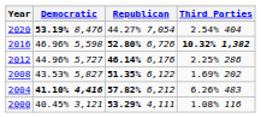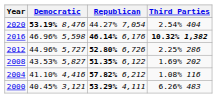2016 | Republican: 52.80% 6,726 -> 46.14% 6,176
2012 | Republican: 46.14% 6,176 -> 52.80% 6,726
2004 | Democratic: bold -> normal
2004 | Third Parties: 6.26% 483 -> 1.08% 116
2000 | Third Parties: 1.08% 116 -> 6.26% 483
